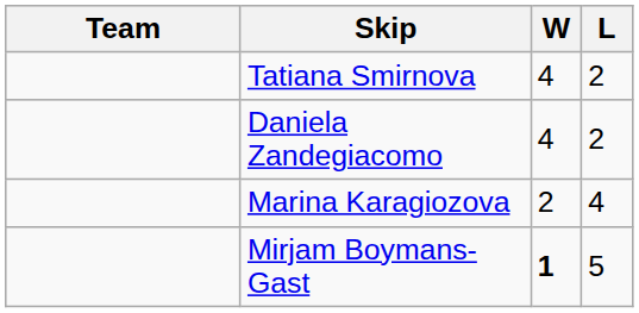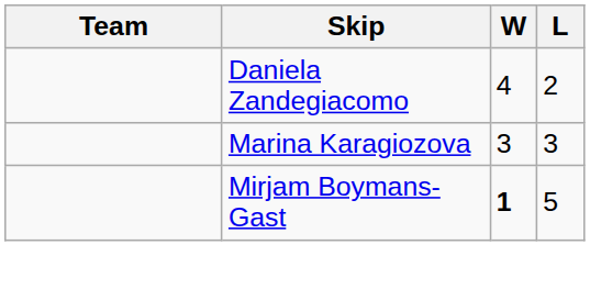- row: Tatiana Smirnova | 4 | 2
Marina Karagiozova | W: 2 -> 3
Marina Karagiozova | L: 4 -> 3
